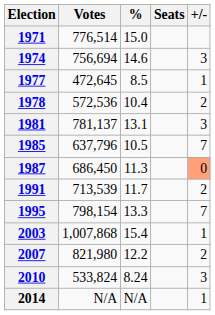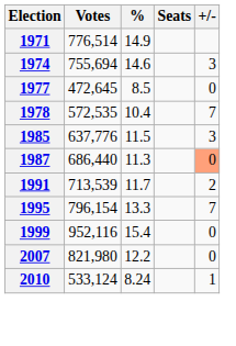1971 | %: 15.0 -> 14.9
1974 | Votes: 756,694 -> 755,694
1977 | +/-: 1 -> 0
1978 | Votes: 572,536 -> 572,535
1978 | +/-: 2 -> 7
- row: 1981 | 781,137 | 13.1 | 3
1985 | Votes: 637,796 -> 637,776
1985 | %: 10.5 -> 11.5
1985 | +/-: 7 -> 3
1987 | Votes: 686,450 -> 686,440
1995 | Votes: 798,154 -> 796,154
+ row: 1999 | 952,116 | 15.4 | 0
- row: 2003 | 1,007,868 | 15.4 | 1
2007 | +/-: 2 -> 0
2010 | Votes: 533,824 -> 533,124
2010 | +/-: 3 -> 1
- row: 2014 | N/A | N/A | 1
